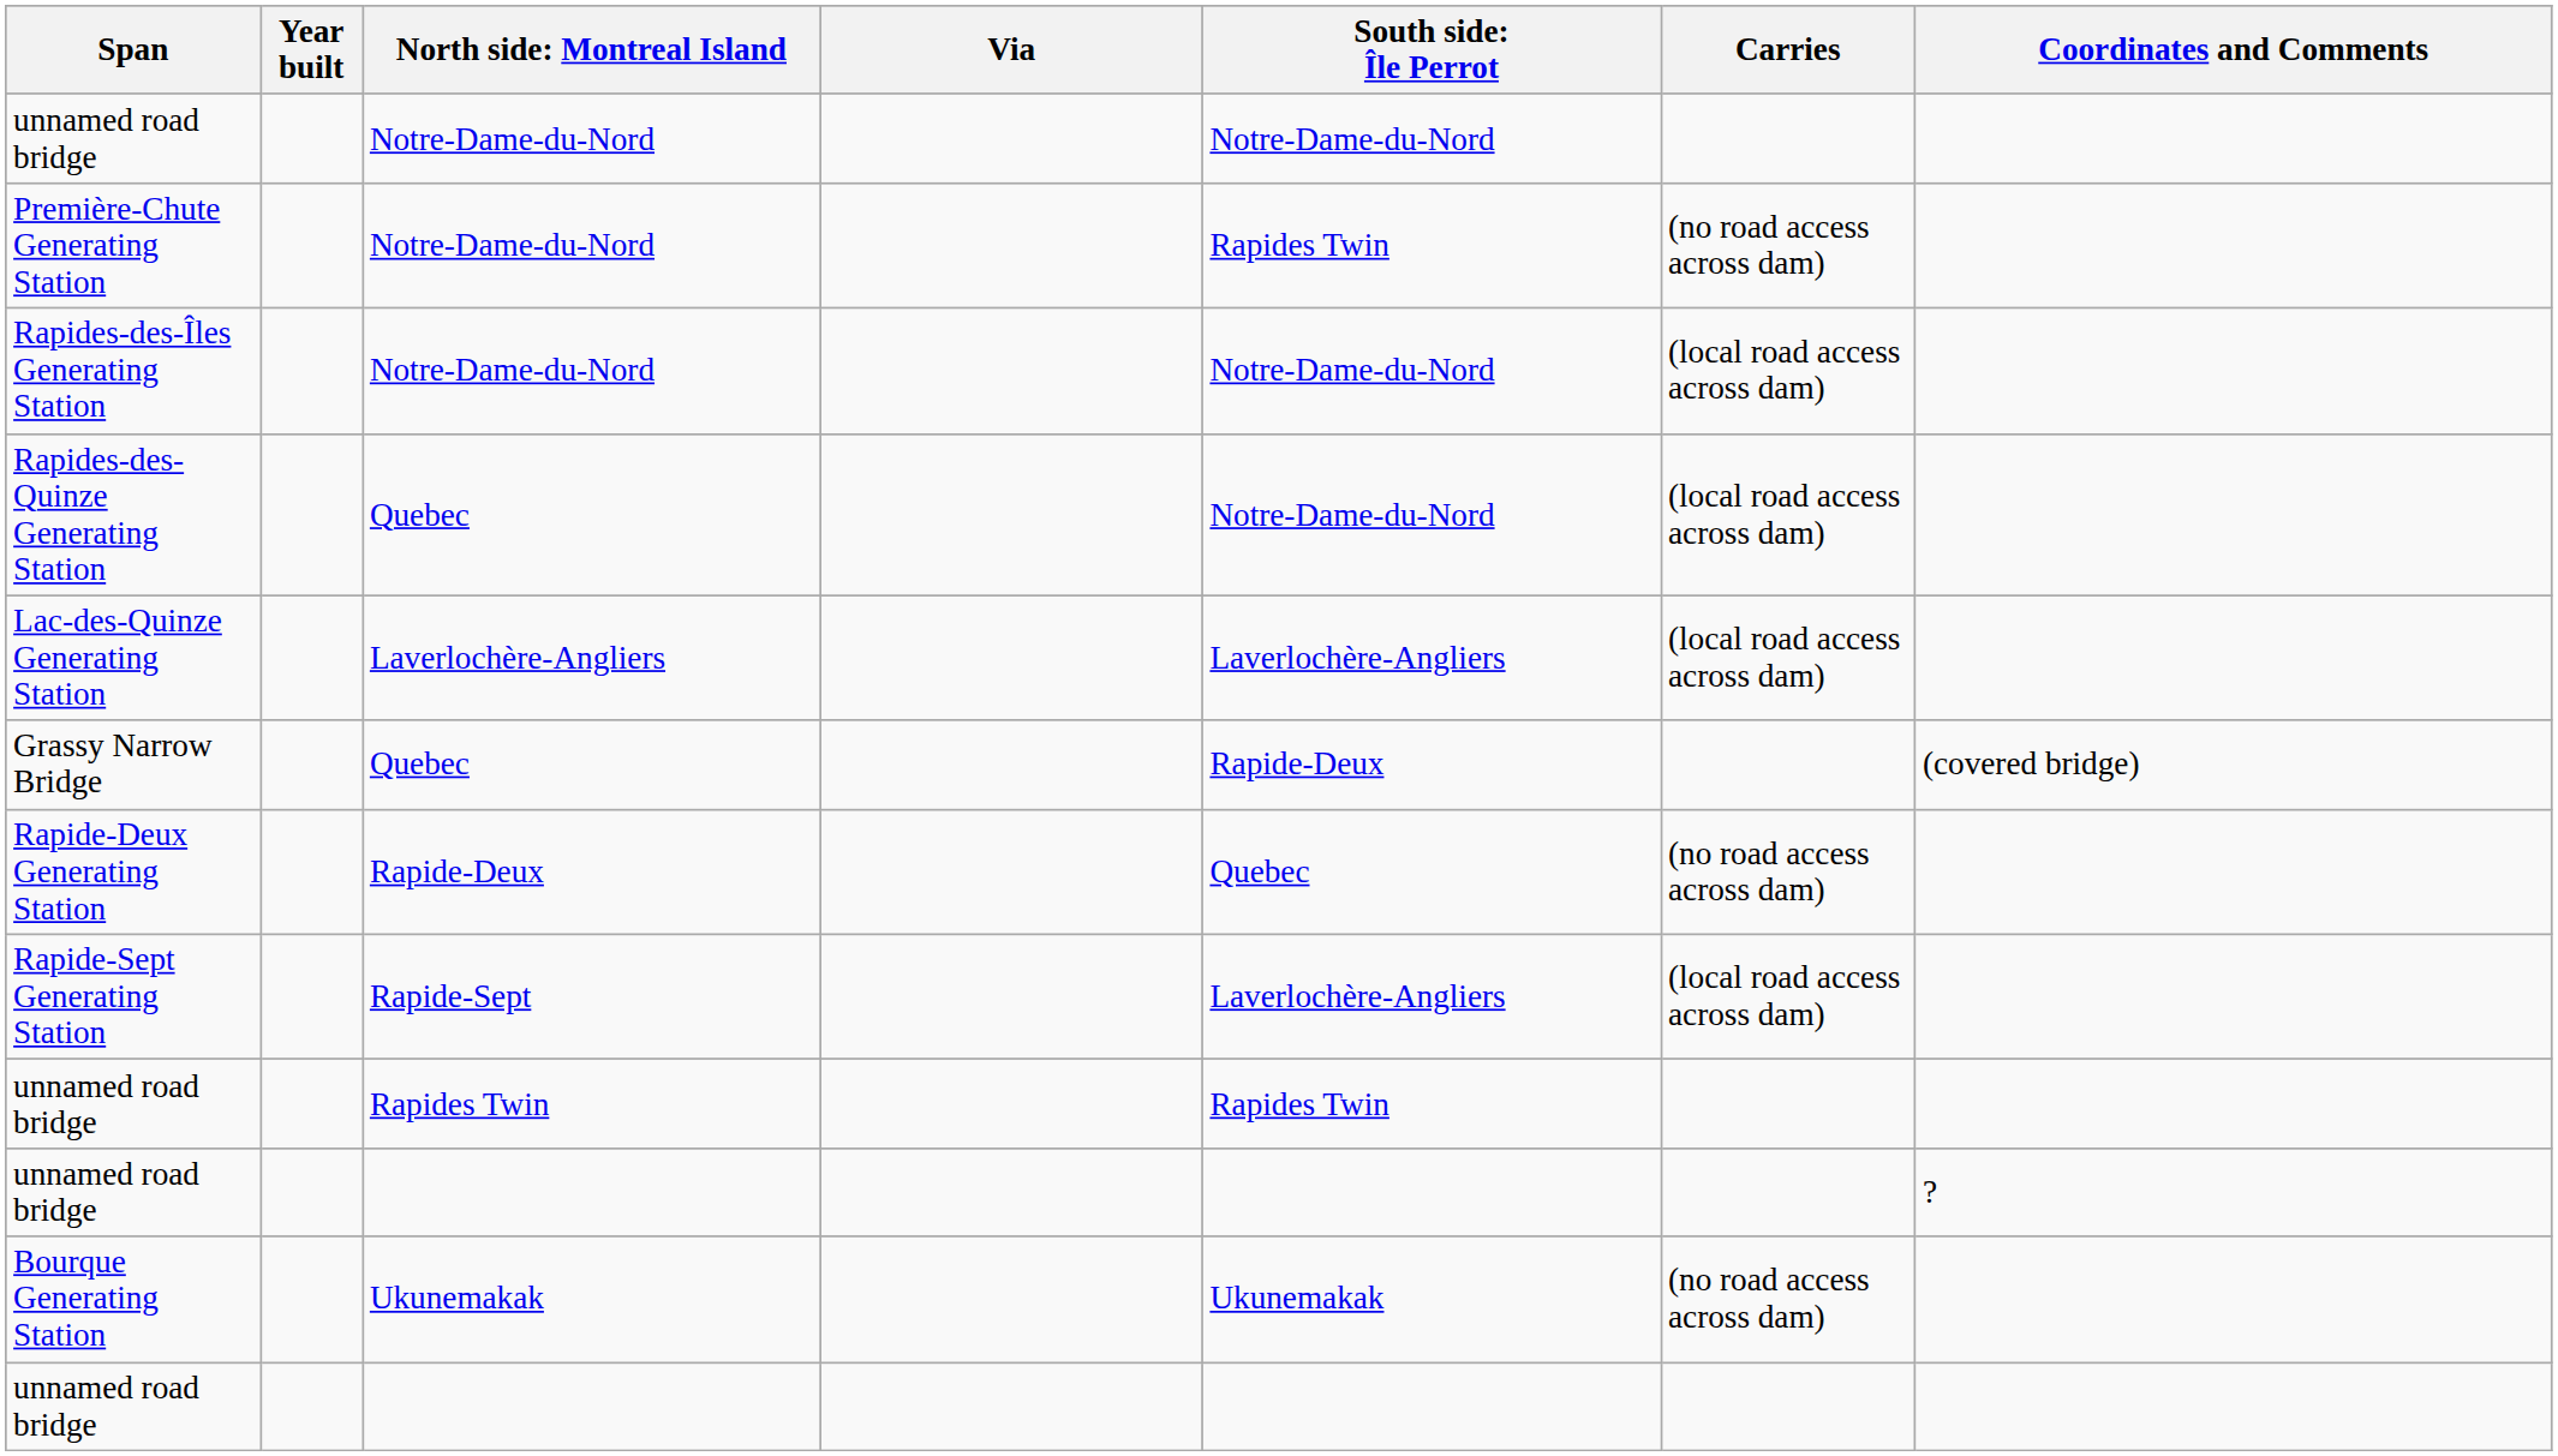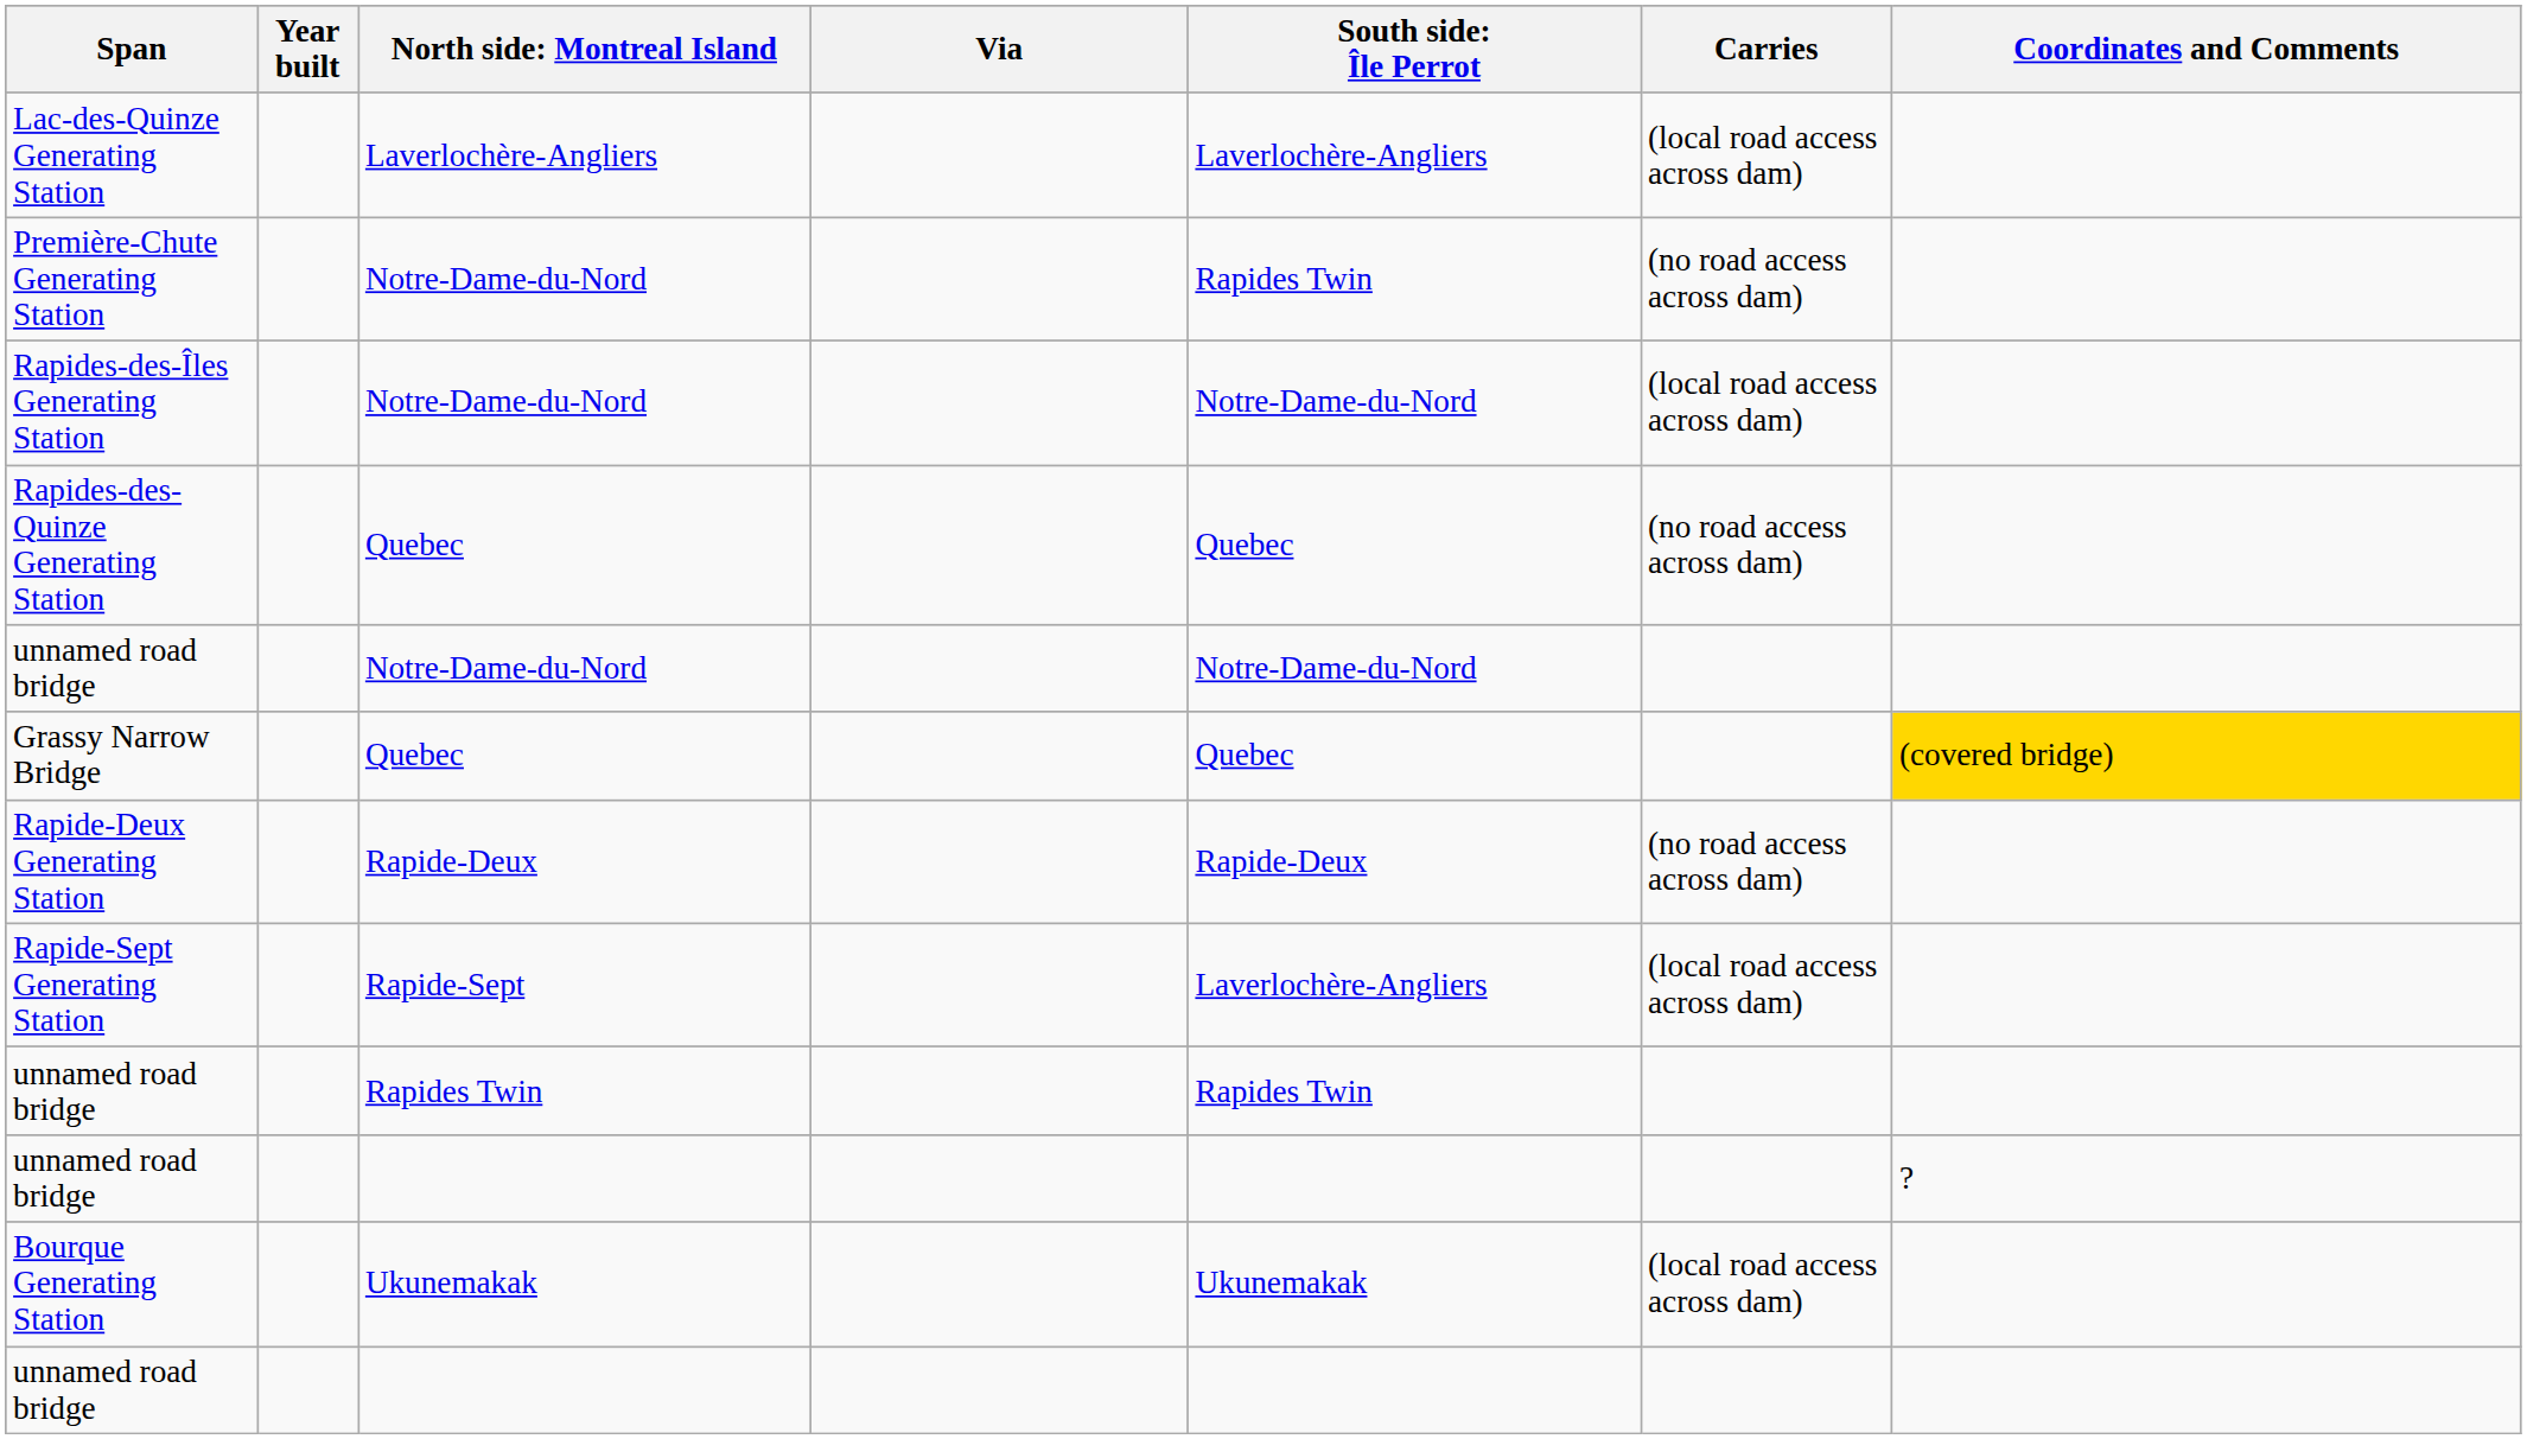rows swapped: unnamed road bridge / Notre-Dame-du-Nord <-> Lac-des-Quinze Generating Station
Rapides-des-Quinze Generating Station | column 5: Notre-Dame-du-Nord -> Quebec
Rapides-des-Quinze Generating Station | Carries: (local road access across dam) -> (no road access across dam)
Grassy Narrow Bridge | column 5: Rapide-Deux -> Quebec
Grassy Narrow Bridge | Coordinates and Comments: no background -> gold background
Rapide-Deux Generating Station | column 5: Quebec -> Rapide-Deux
Bourque Generating Station | Carries: (no road access across dam) -> (local road access across dam)
